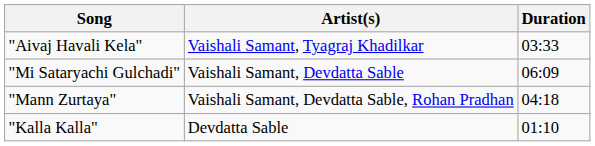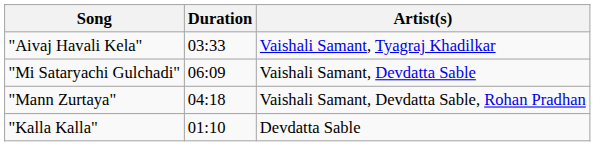columns swapped: Artist(s) <-> Duration
